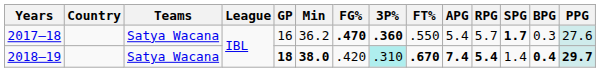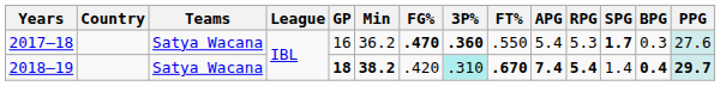2017–18 | RPG: 5.7 -> 5.3
2018–19 | Min: 38.0 -> 38.2
